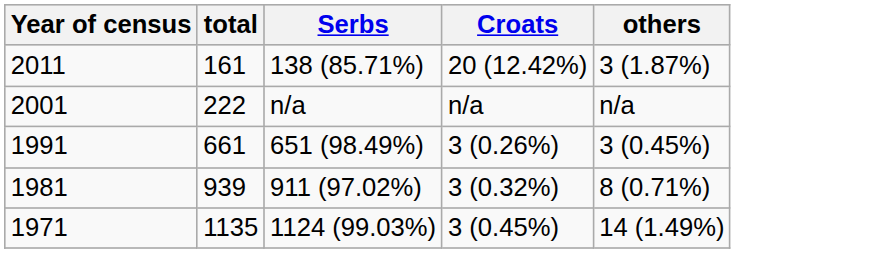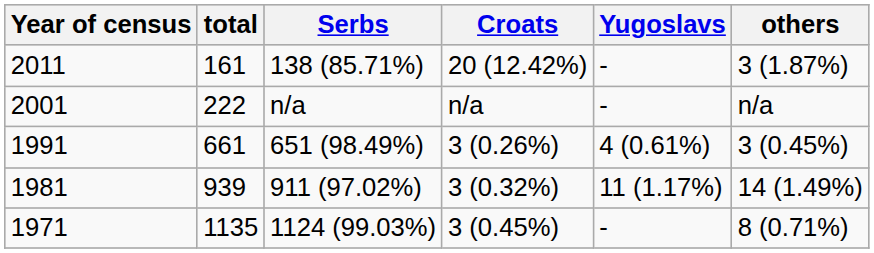+ column: Yugoslavs | - | - | 4 (0.61%) | 11 (1.17%) | -
1981 | others: 8 (0.71%) -> 14 (1.49%)
1971 | others: 14 (1.49%) -> 8 (0.71%)
